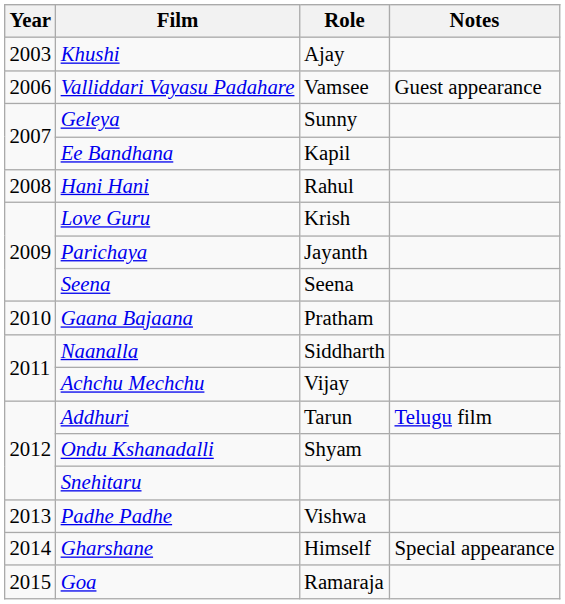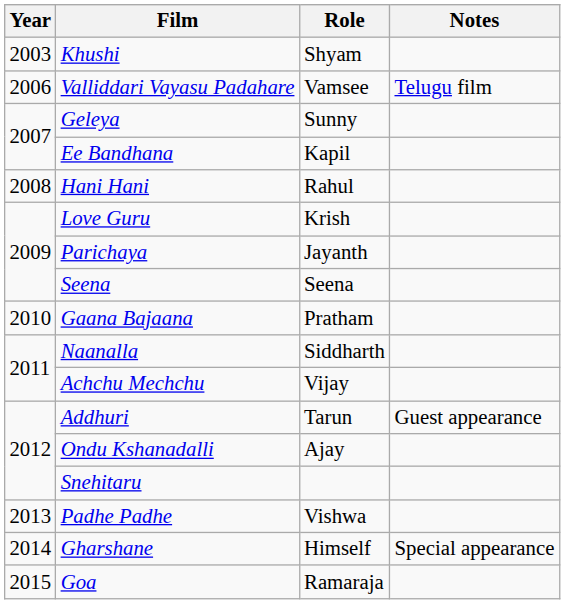Khushi | Role: Ajay -> Shyam
Valliddari Vayasu Padahare | Notes: Guest appearance -> Telugu film
Addhuri | Notes: Telugu film -> Guest appearance
Ondu Kshanadalli | Role: Shyam -> Ajay
